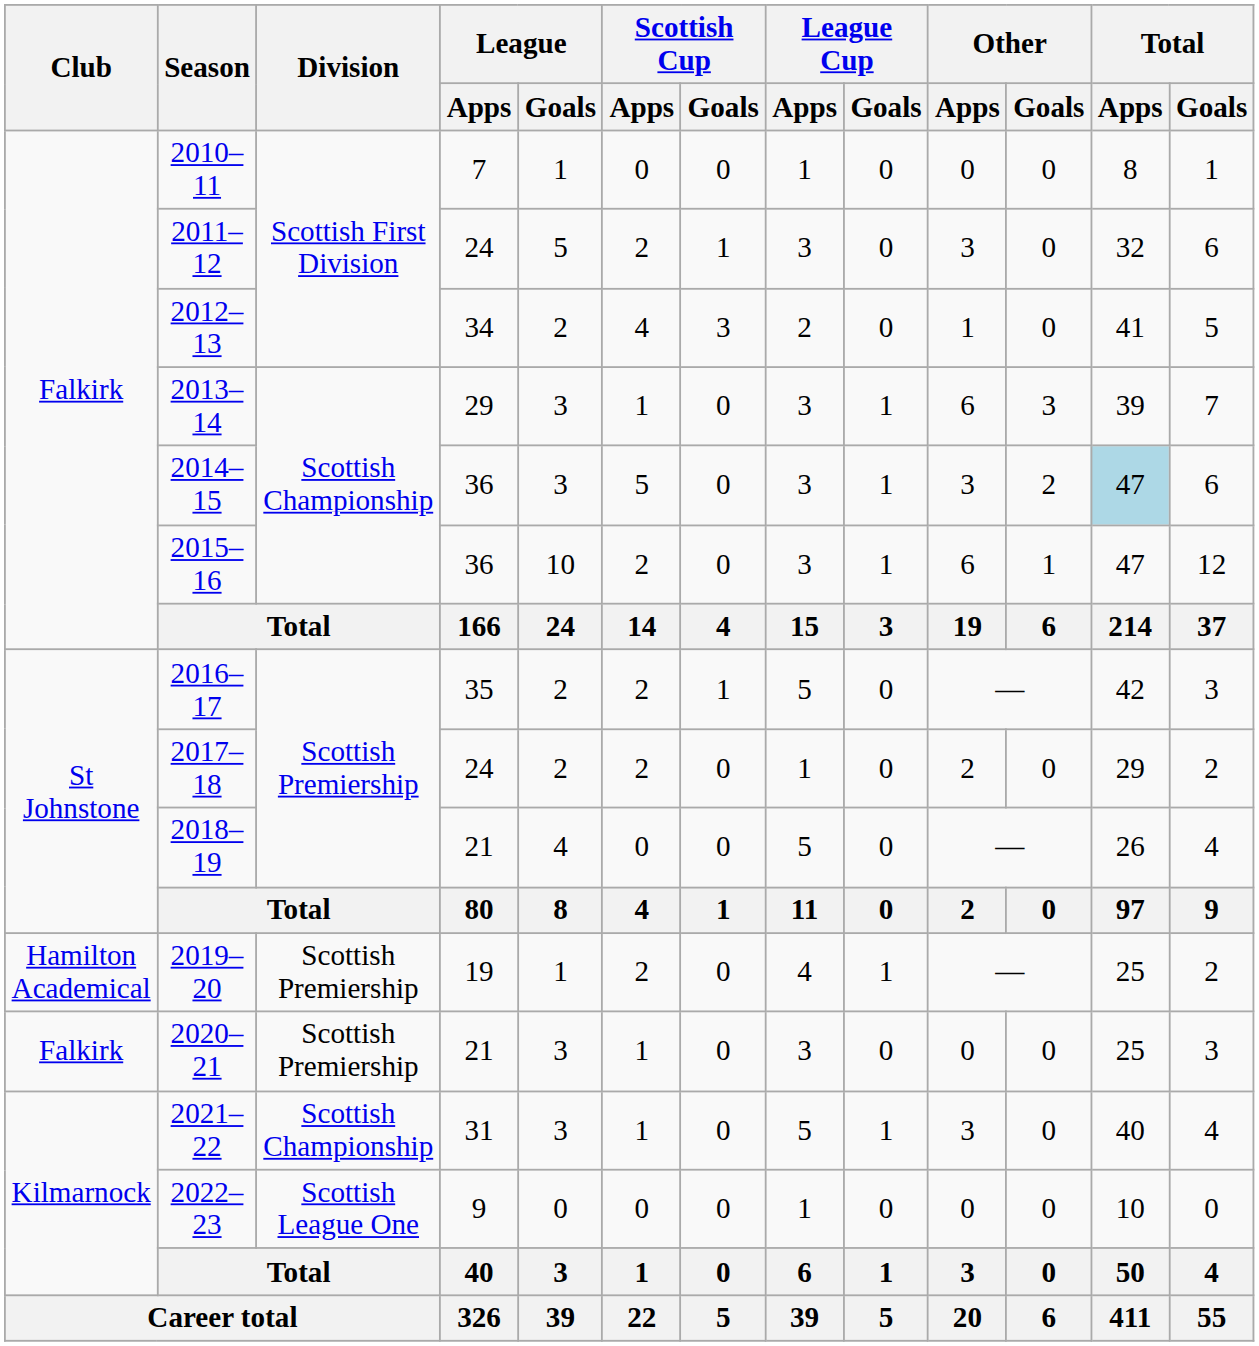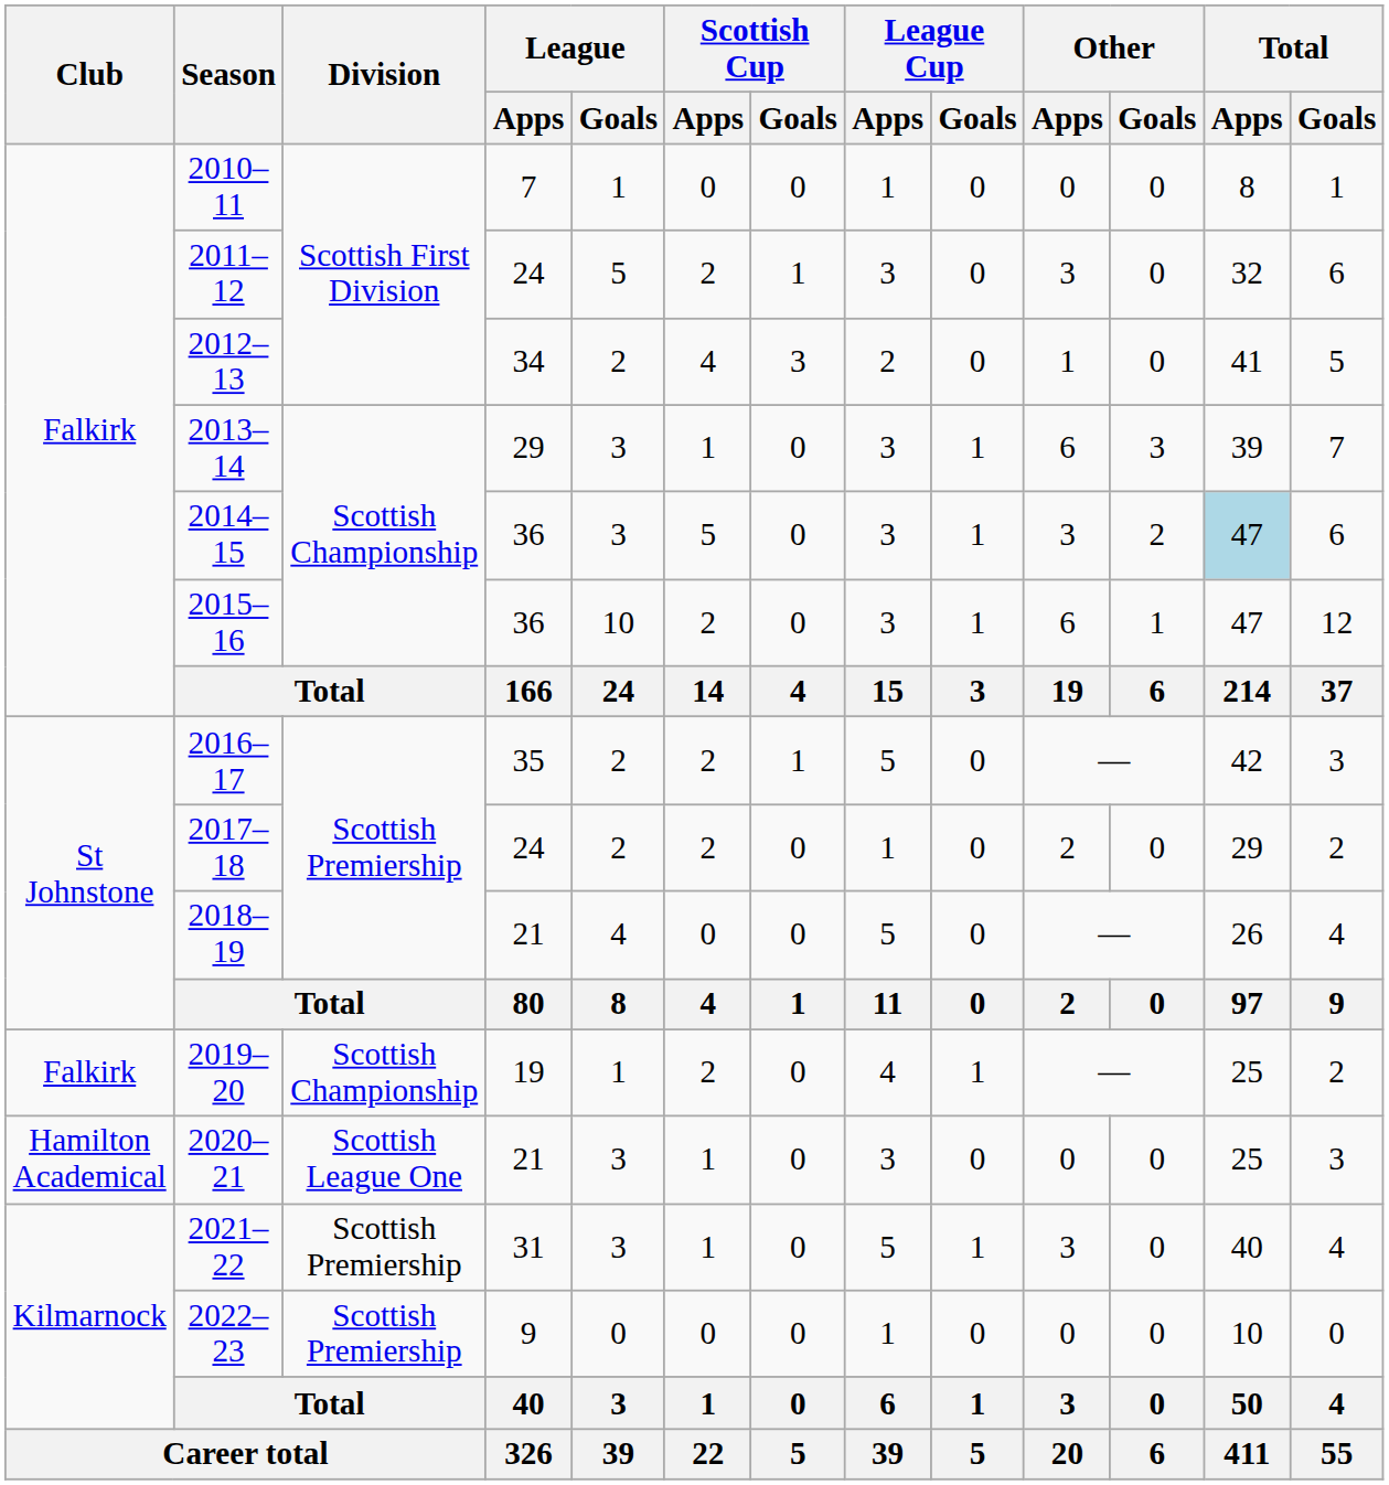2019–20 | Club: Hamilton Academical -> Falkirk
2019–20 | Division: Scottish Premiership -> Scottish Championship
2020–21 | Club: Falkirk -> Hamilton Academical
2020–21 | Division: Scottish Premiership -> Scottish League One
2021–22 | Division: Scottish Championship -> Scottish Premiership
2022–23 | Division: Scottish League One -> Scottish Premiership
